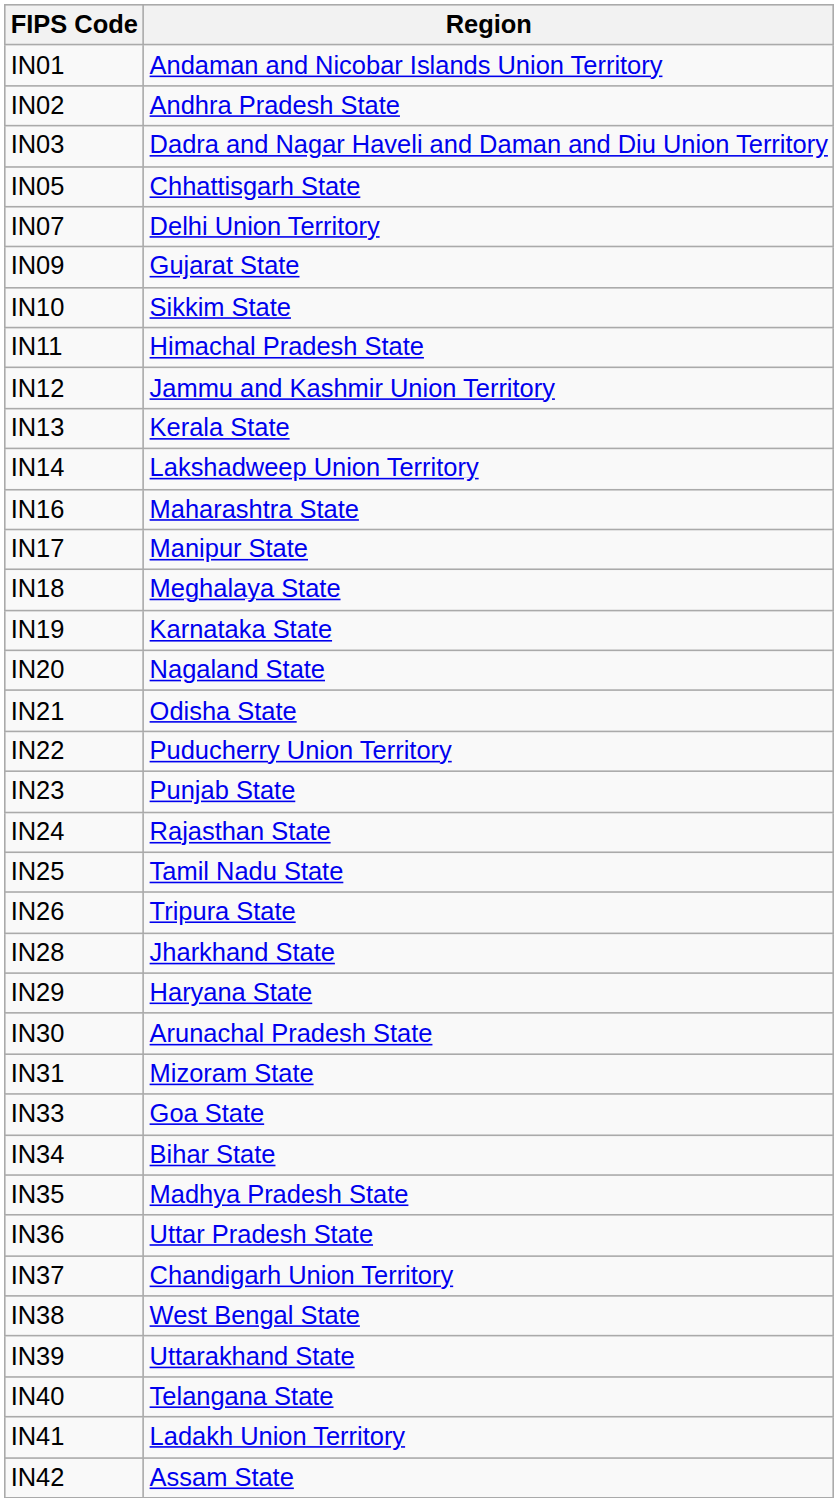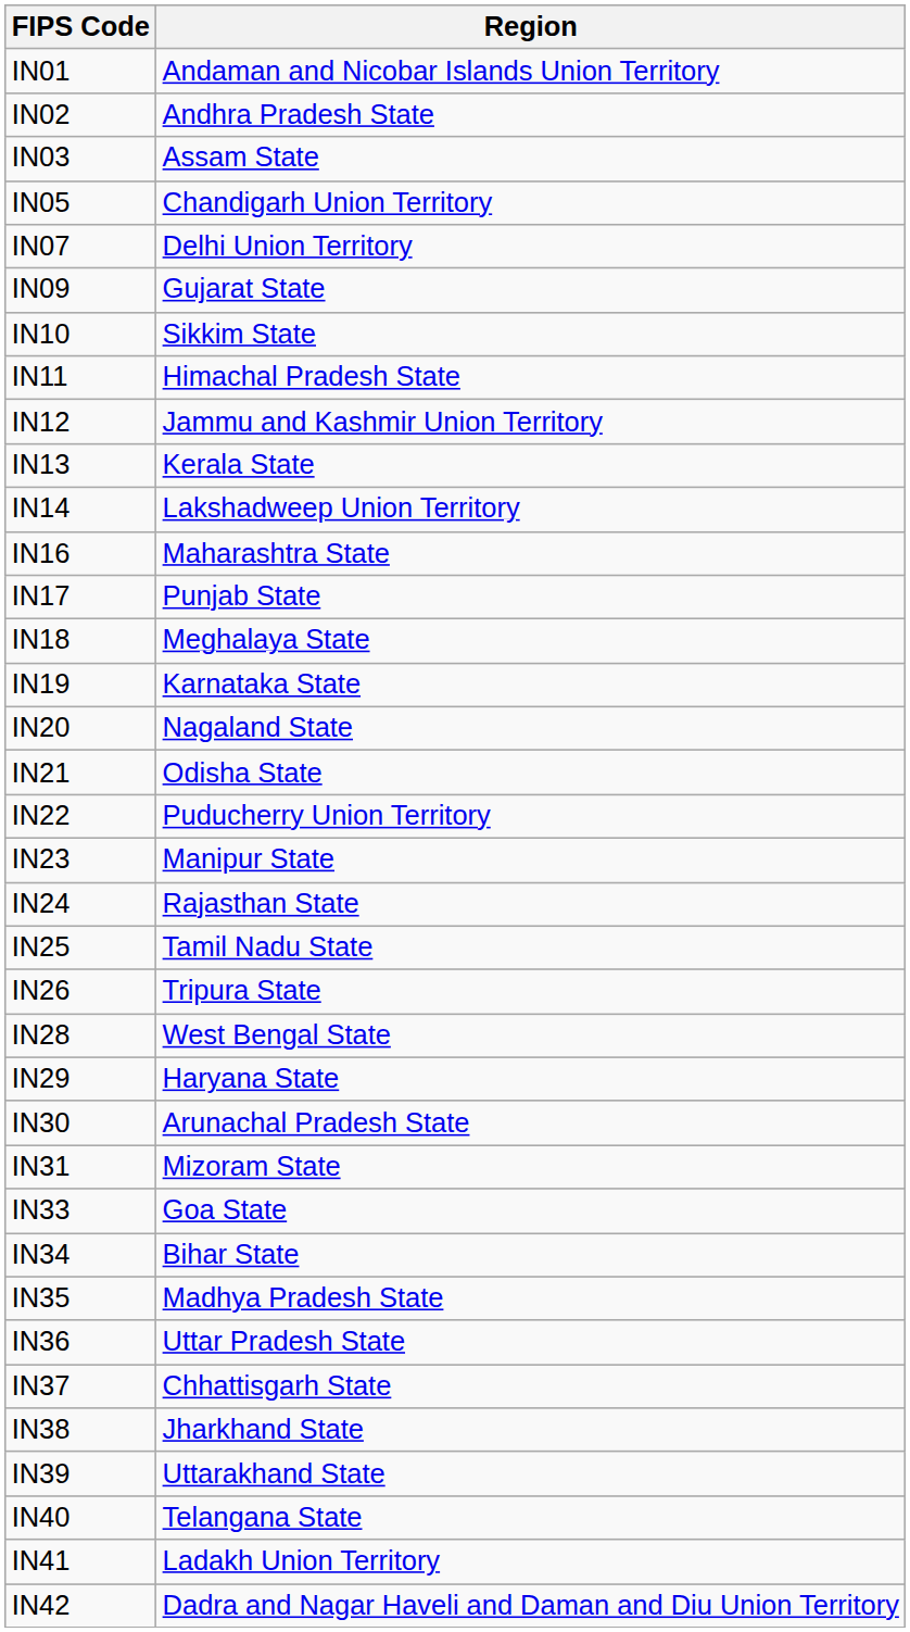IN03 | Region: Dadra and Nagar Haveli and Daman and Diu Union Territory -> Assam State
IN05 | Region: Chhattisgarh State -> Chandigarh Union Territory
IN17 | Region: Manipur State -> Punjab State
IN23 | Region: Punjab State -> Manipur State
IN28 | Region: Jharkhand State -> West Bengal State
IN37 | Region: Chandigarh Union Territory -> Chhattisgarh State
IN38 | Region: West Bengal State -> Jharkhand State
IN42 | Region: Assam State -> Dadra and Nagar Haveli and Daman and Diu Union Territory
